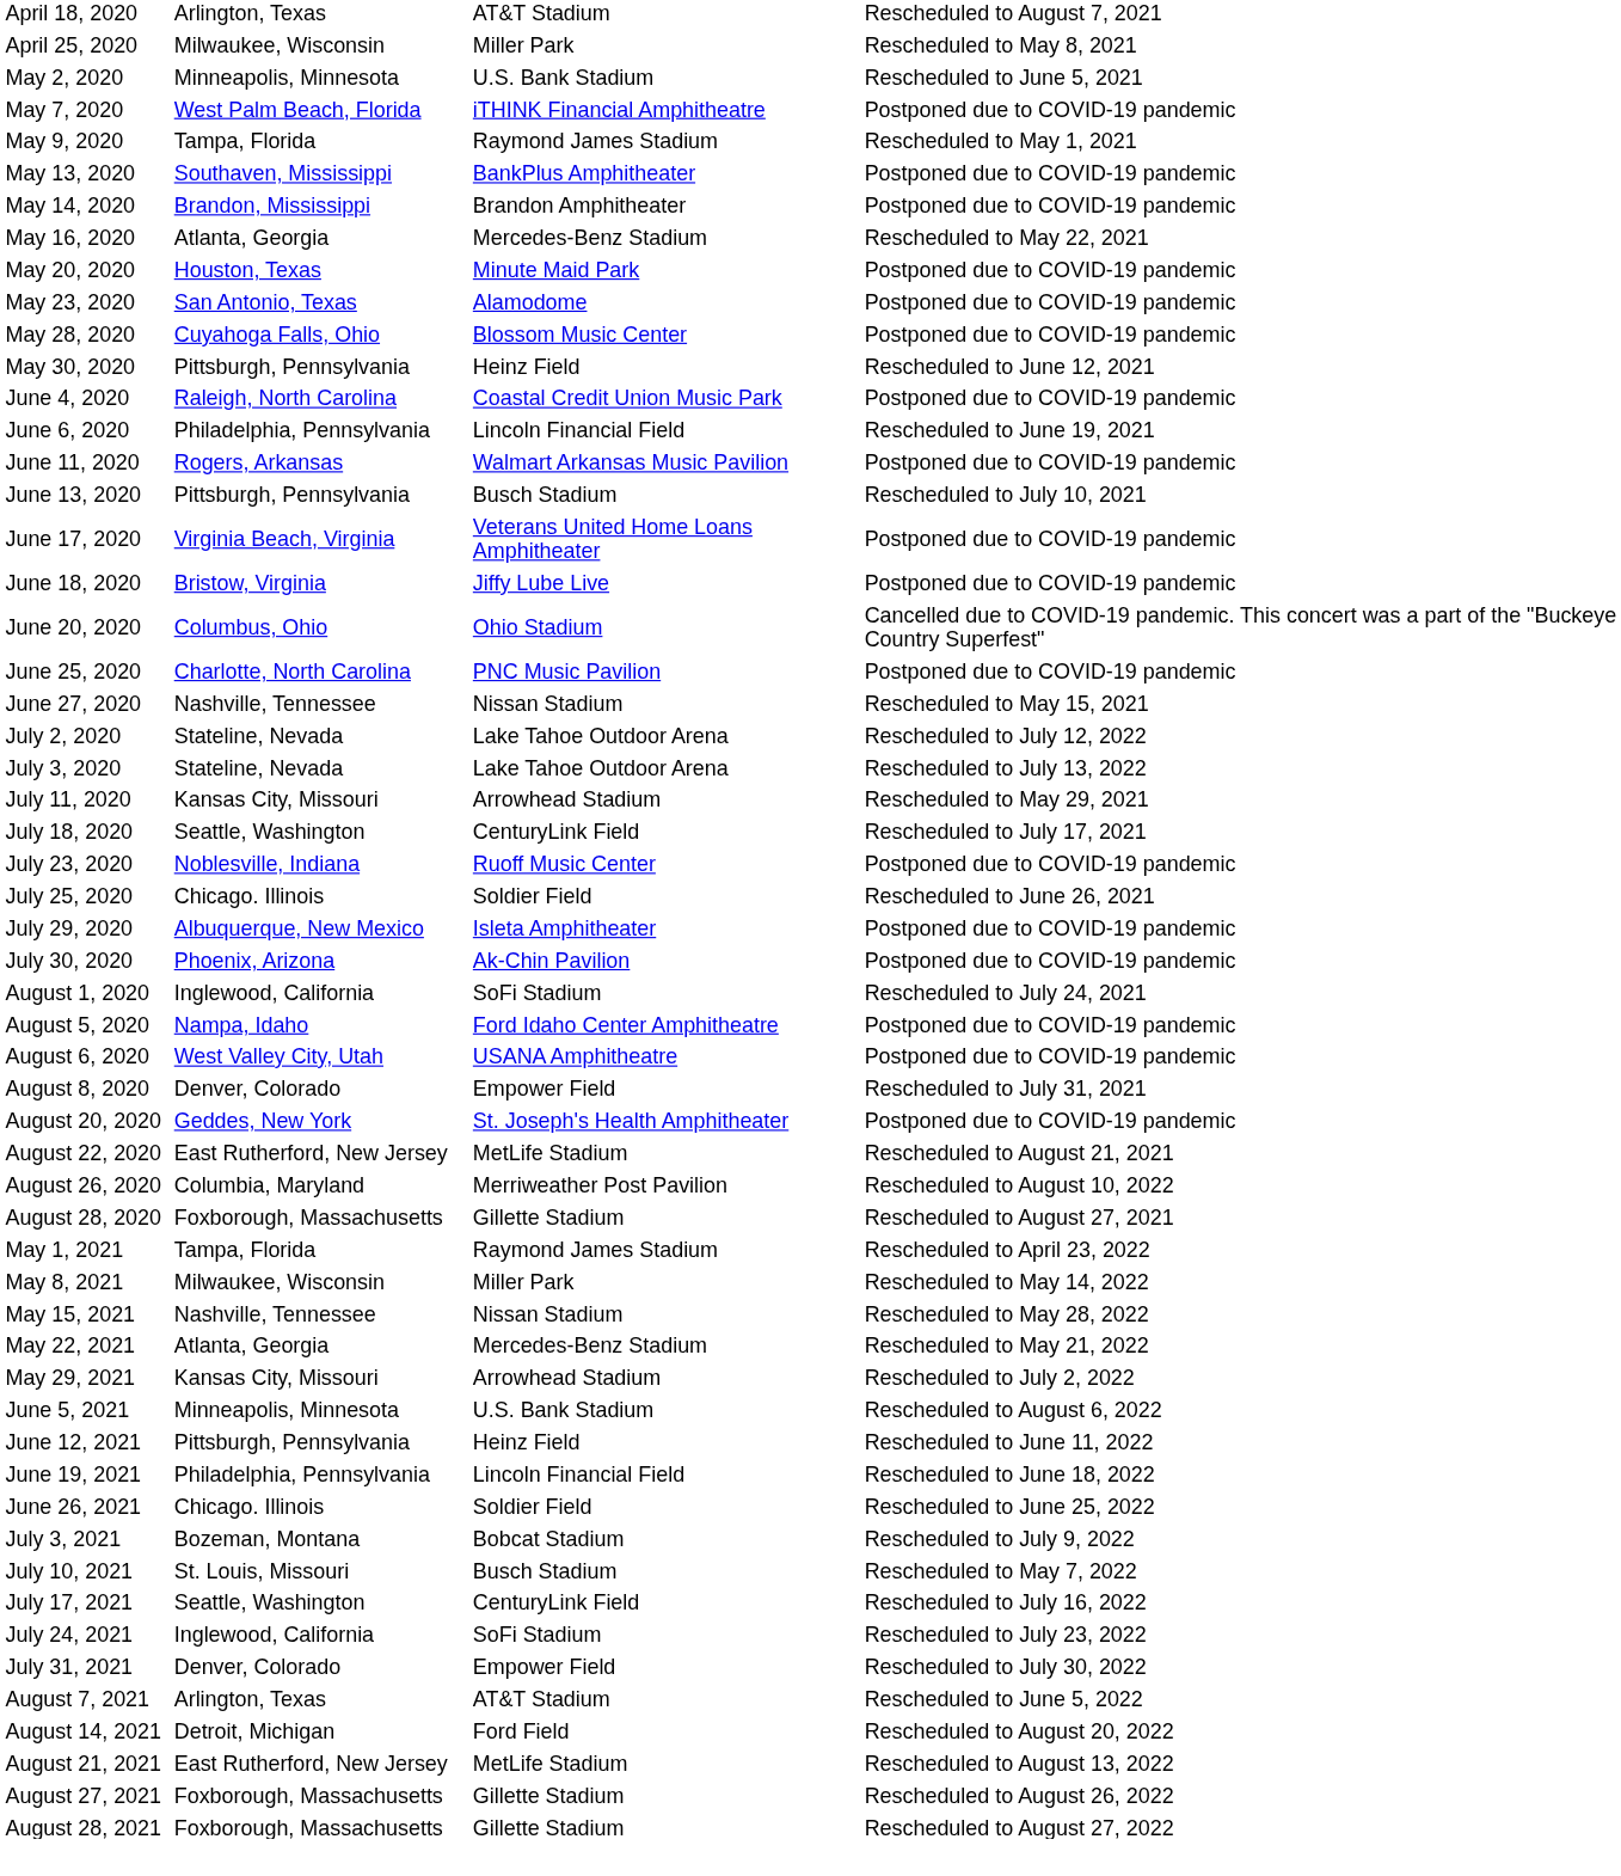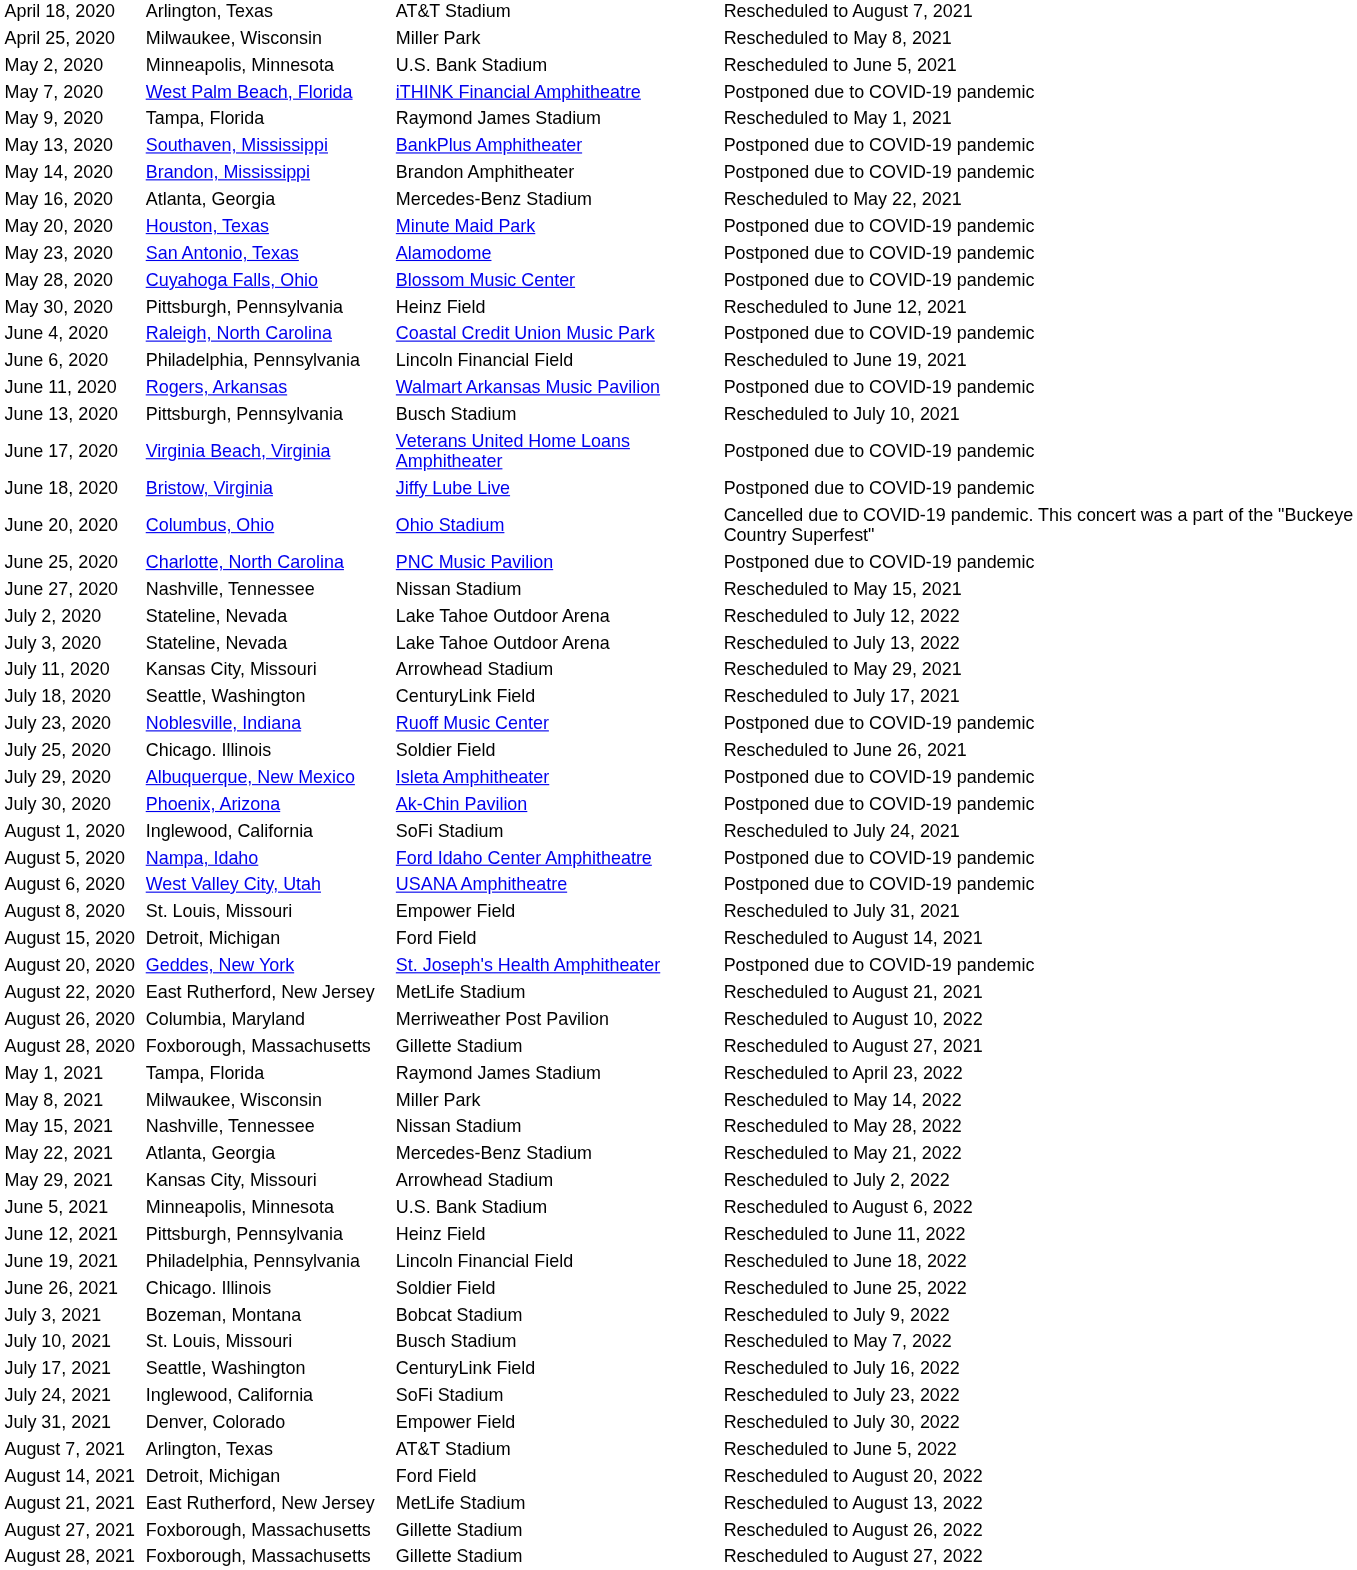August 8, 2020 | column 2: Denver, Colorado -> St. Louis, Missouri
+ row: August 15, 2020 | Detroit, Michigan | Ford Field | Rescheduled to August 14, 2021
